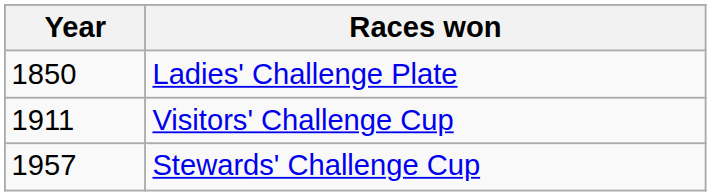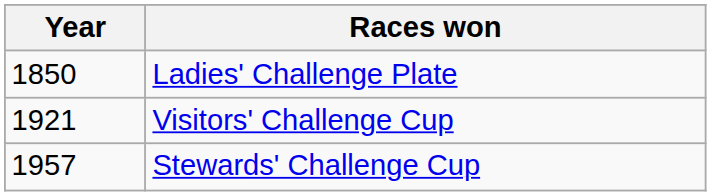Visitors' Challenge Cup | Year: 1911 -> 1921
